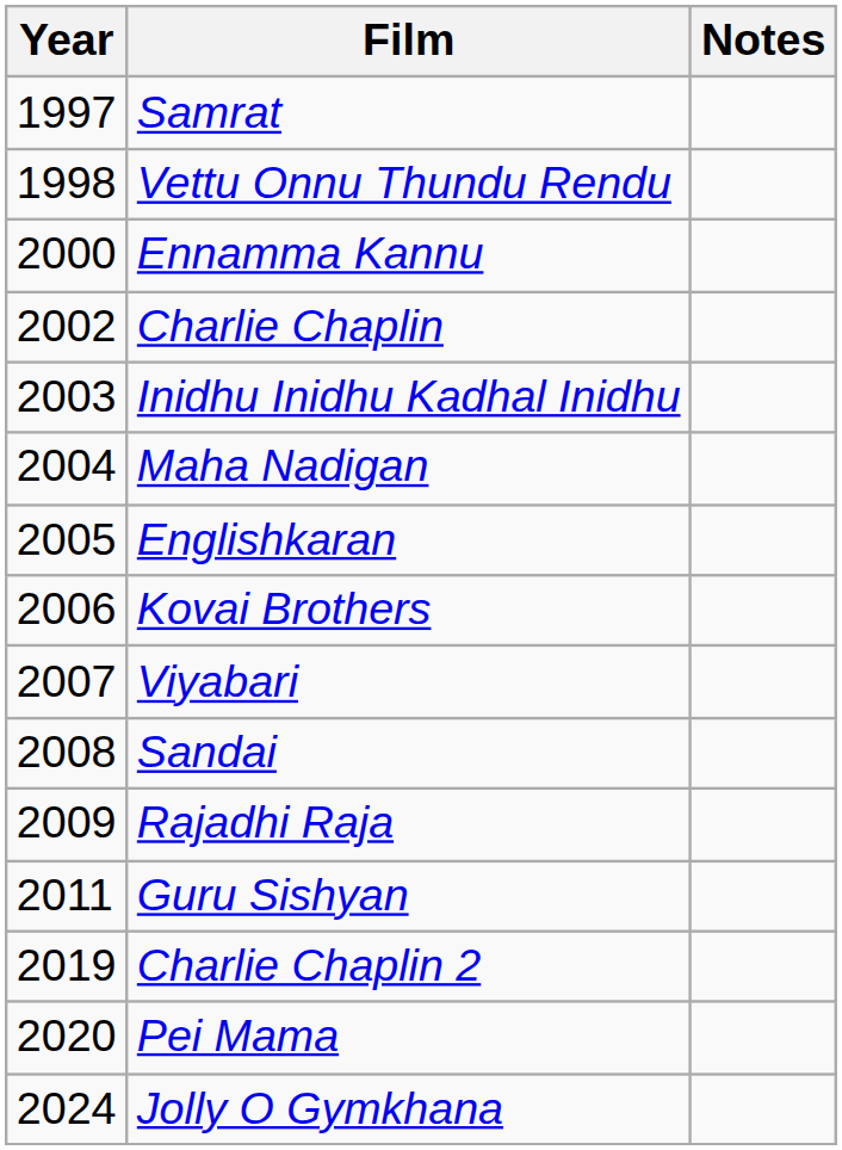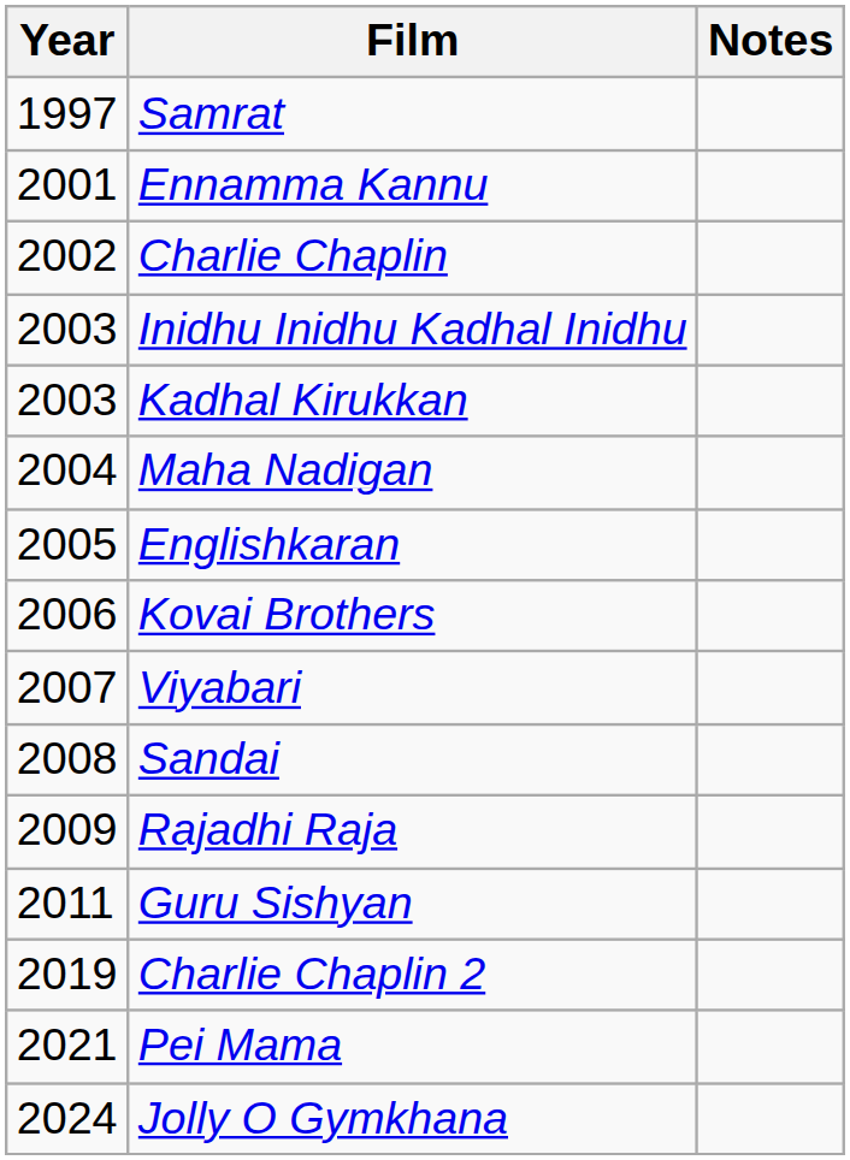- row: 1998 | Vettu Onnu Thundu Rendu
Ennamma Kannu | Year: 2000 -> 2001
+ row: 2003 | Kadhal Kirukkan
Pei Mama | Year: 2020 -> 2021
